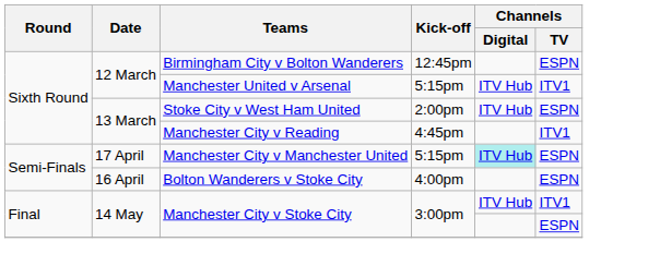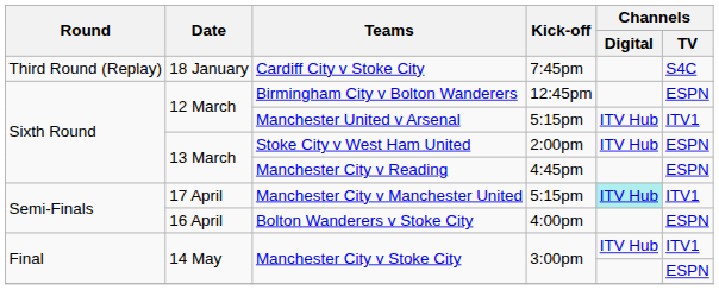+ row: Third Round (Replay) | 18 January | Cardiff City v Stoke City | 7:45pm | S4C
Manchester City v Reading | Channels / TV: ITV1 -> ESPN
Manchester City v Manchester United | Channels / TV: ESPN -> ITV1
